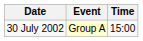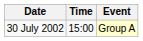columns swapped: Time <-> Event
